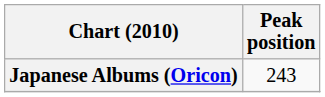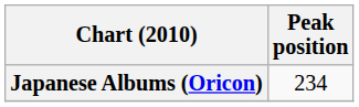Japanese Albums (Oricon) | Peak position: 243 -> 234
